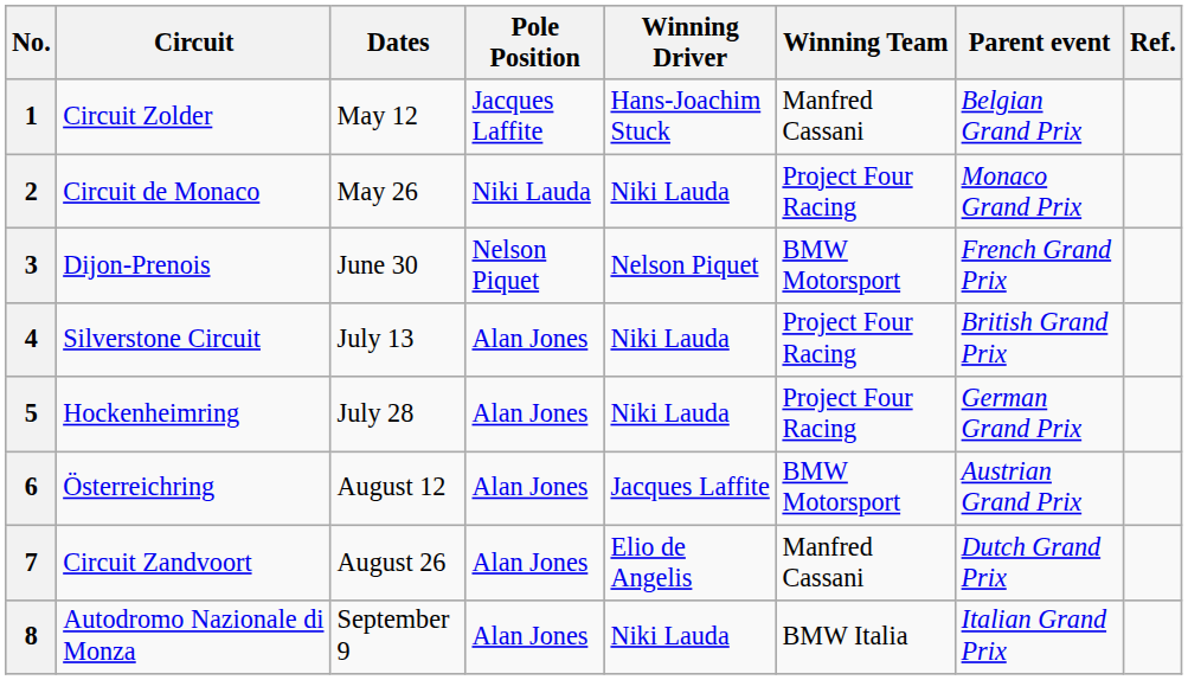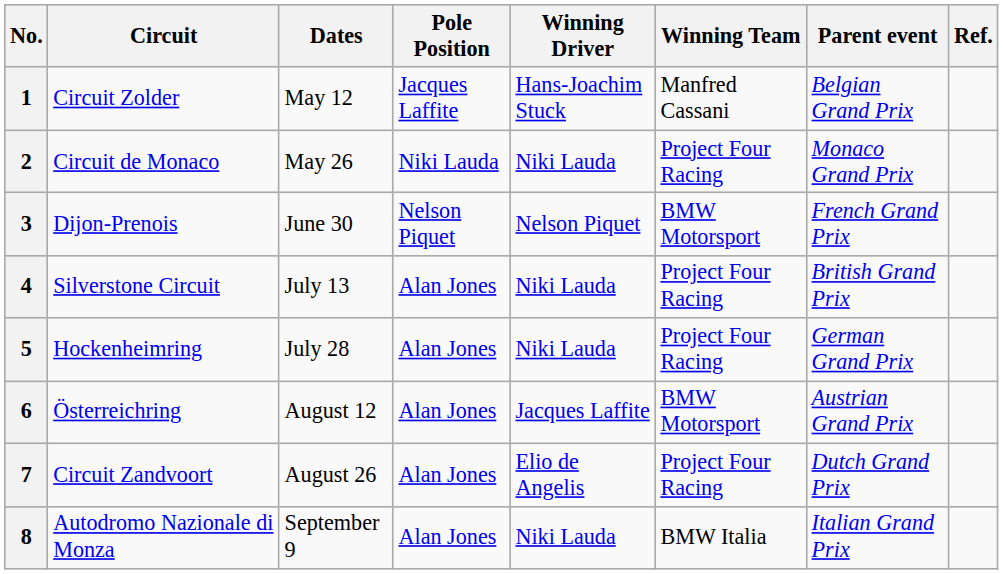7 | Winning Team: Manfred Cassani -> Project Four Racing
